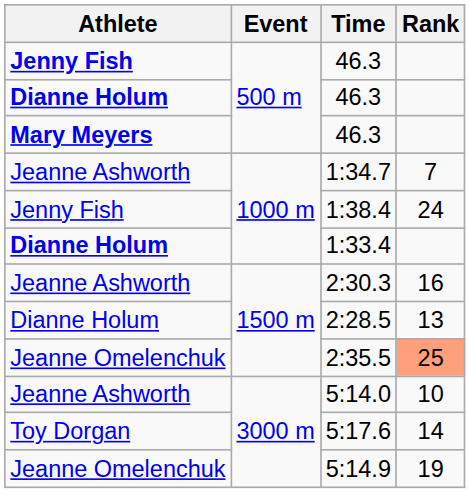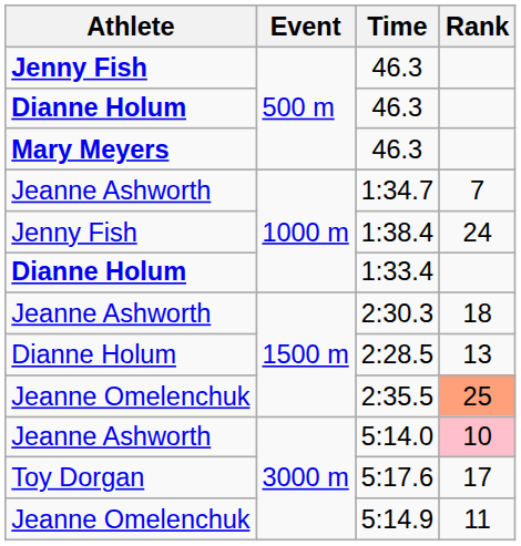2:30.3 | Rank: 16 -> 18
5:14.0 | Rank: no background -> pink background
5:17.6 | Rank: 14 -> 17
5:14.9 | Rank: 19 -> 11
